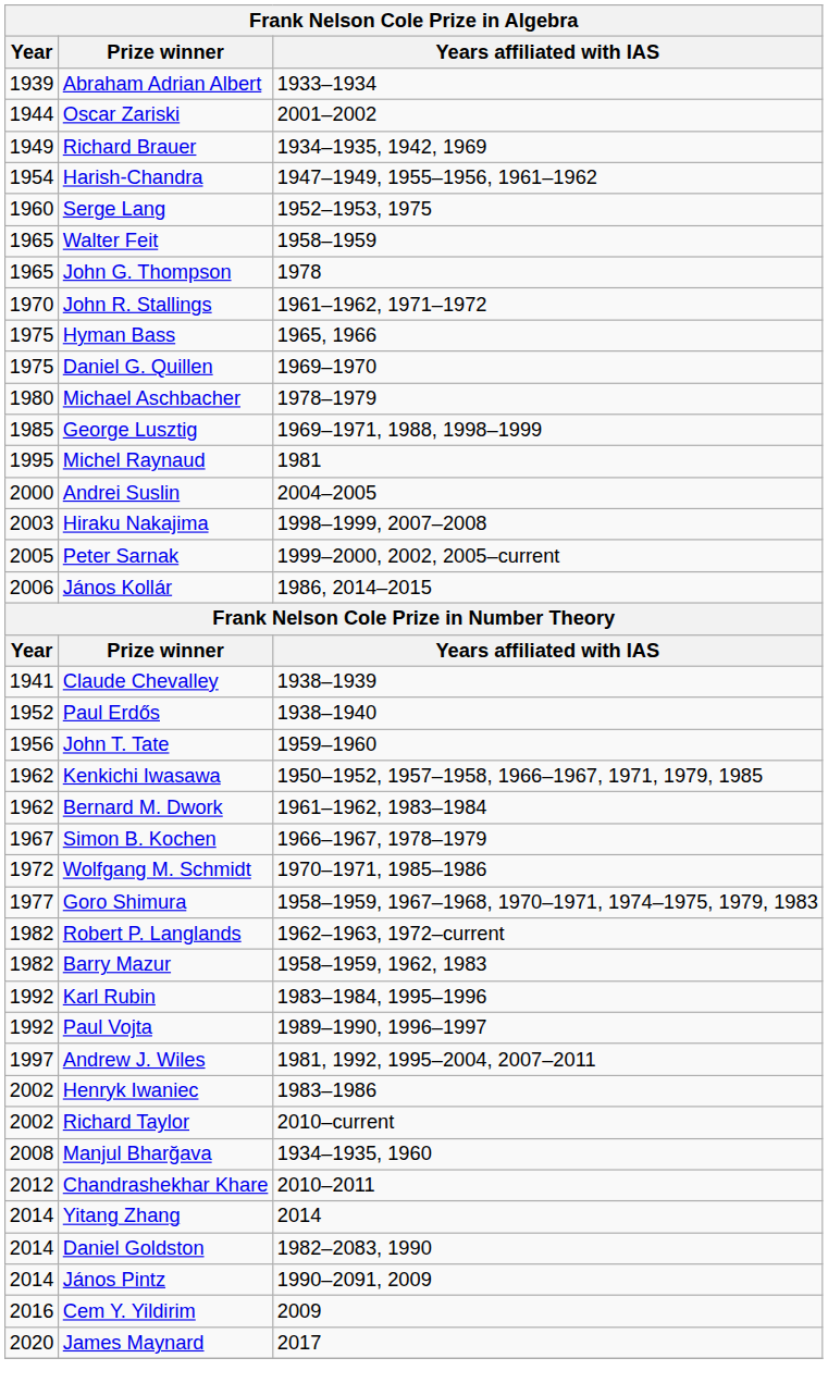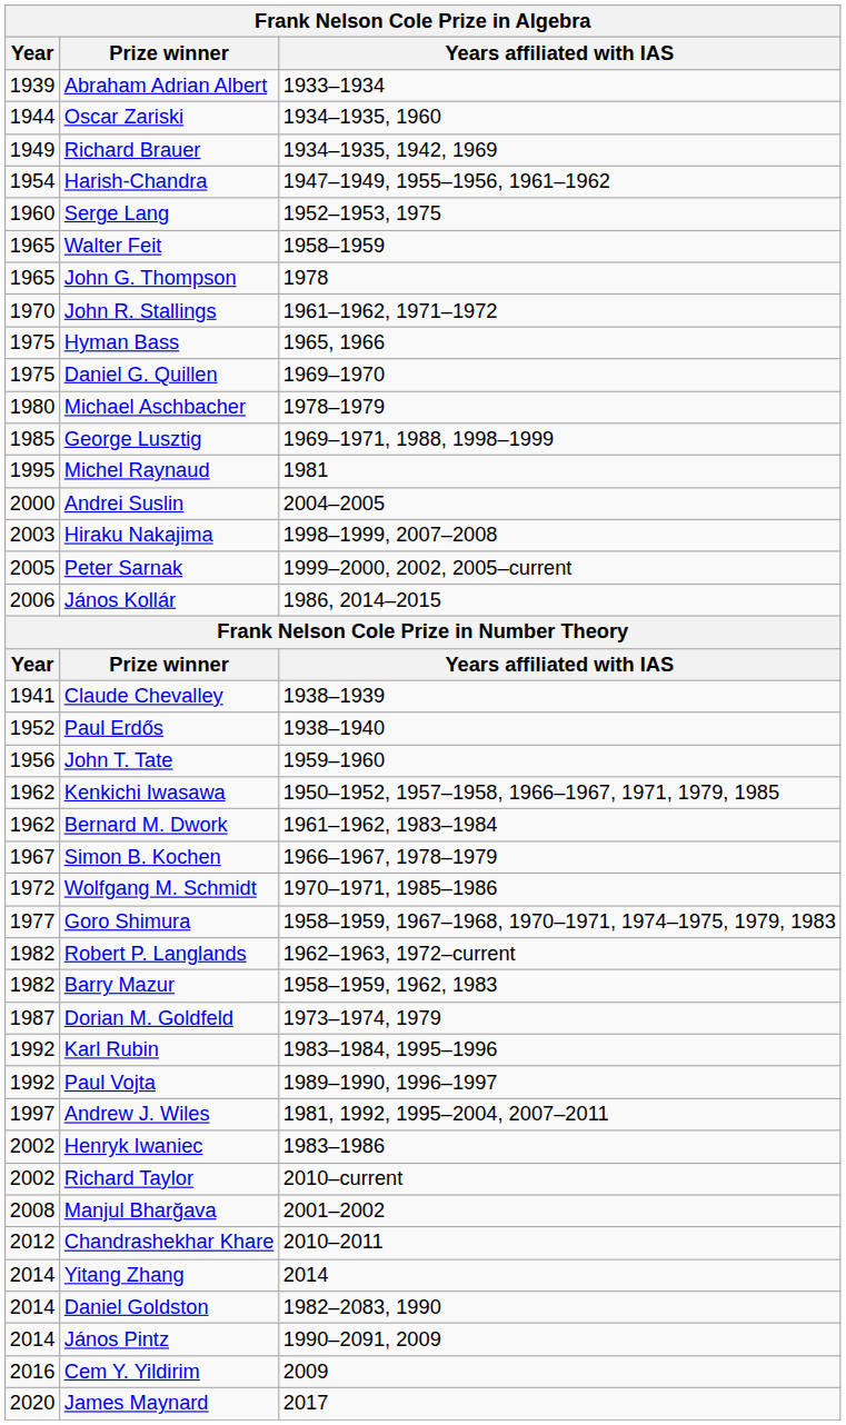Oscar Zariski | Years affiliated with IAS: 2001–2002 -> 1934–1935, 1960
+ row: 1987 | Dorian M. Goldfeld | 1973–1974, 1979
Manjul Bharğava | Years affiliated with IAS: 1934–1935, 1960 -> 2001–2002
